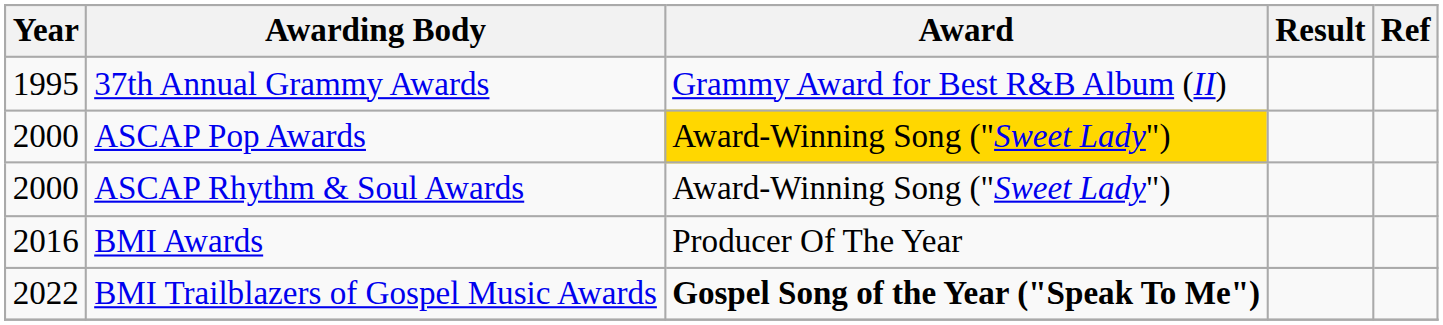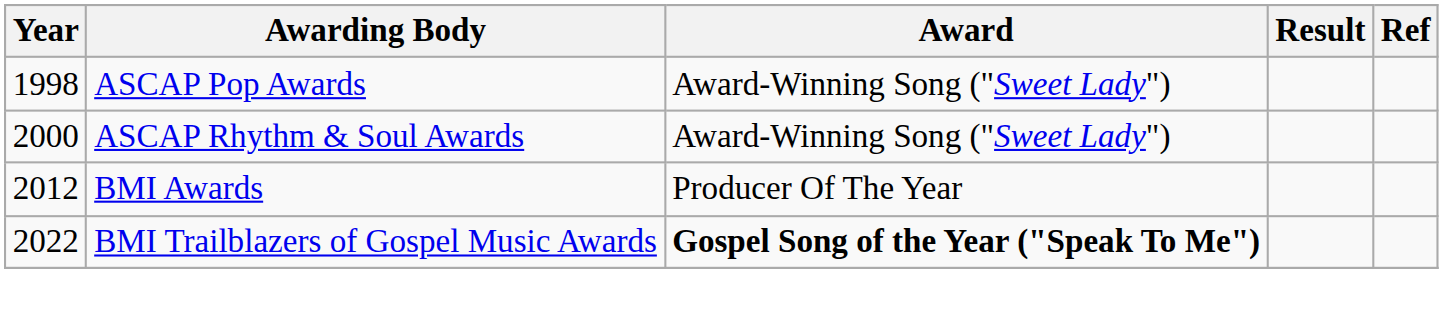- row: 1995 | 37th Annual Grammy Awards | Grammy Award for Best R&B Album (II)
ASCAP Pop Awards | Year: 2000 -> 1998
ASCAP Pop Awards | Award: gold background -> no background
BMI Awards | Year: 2016 -> 2012
